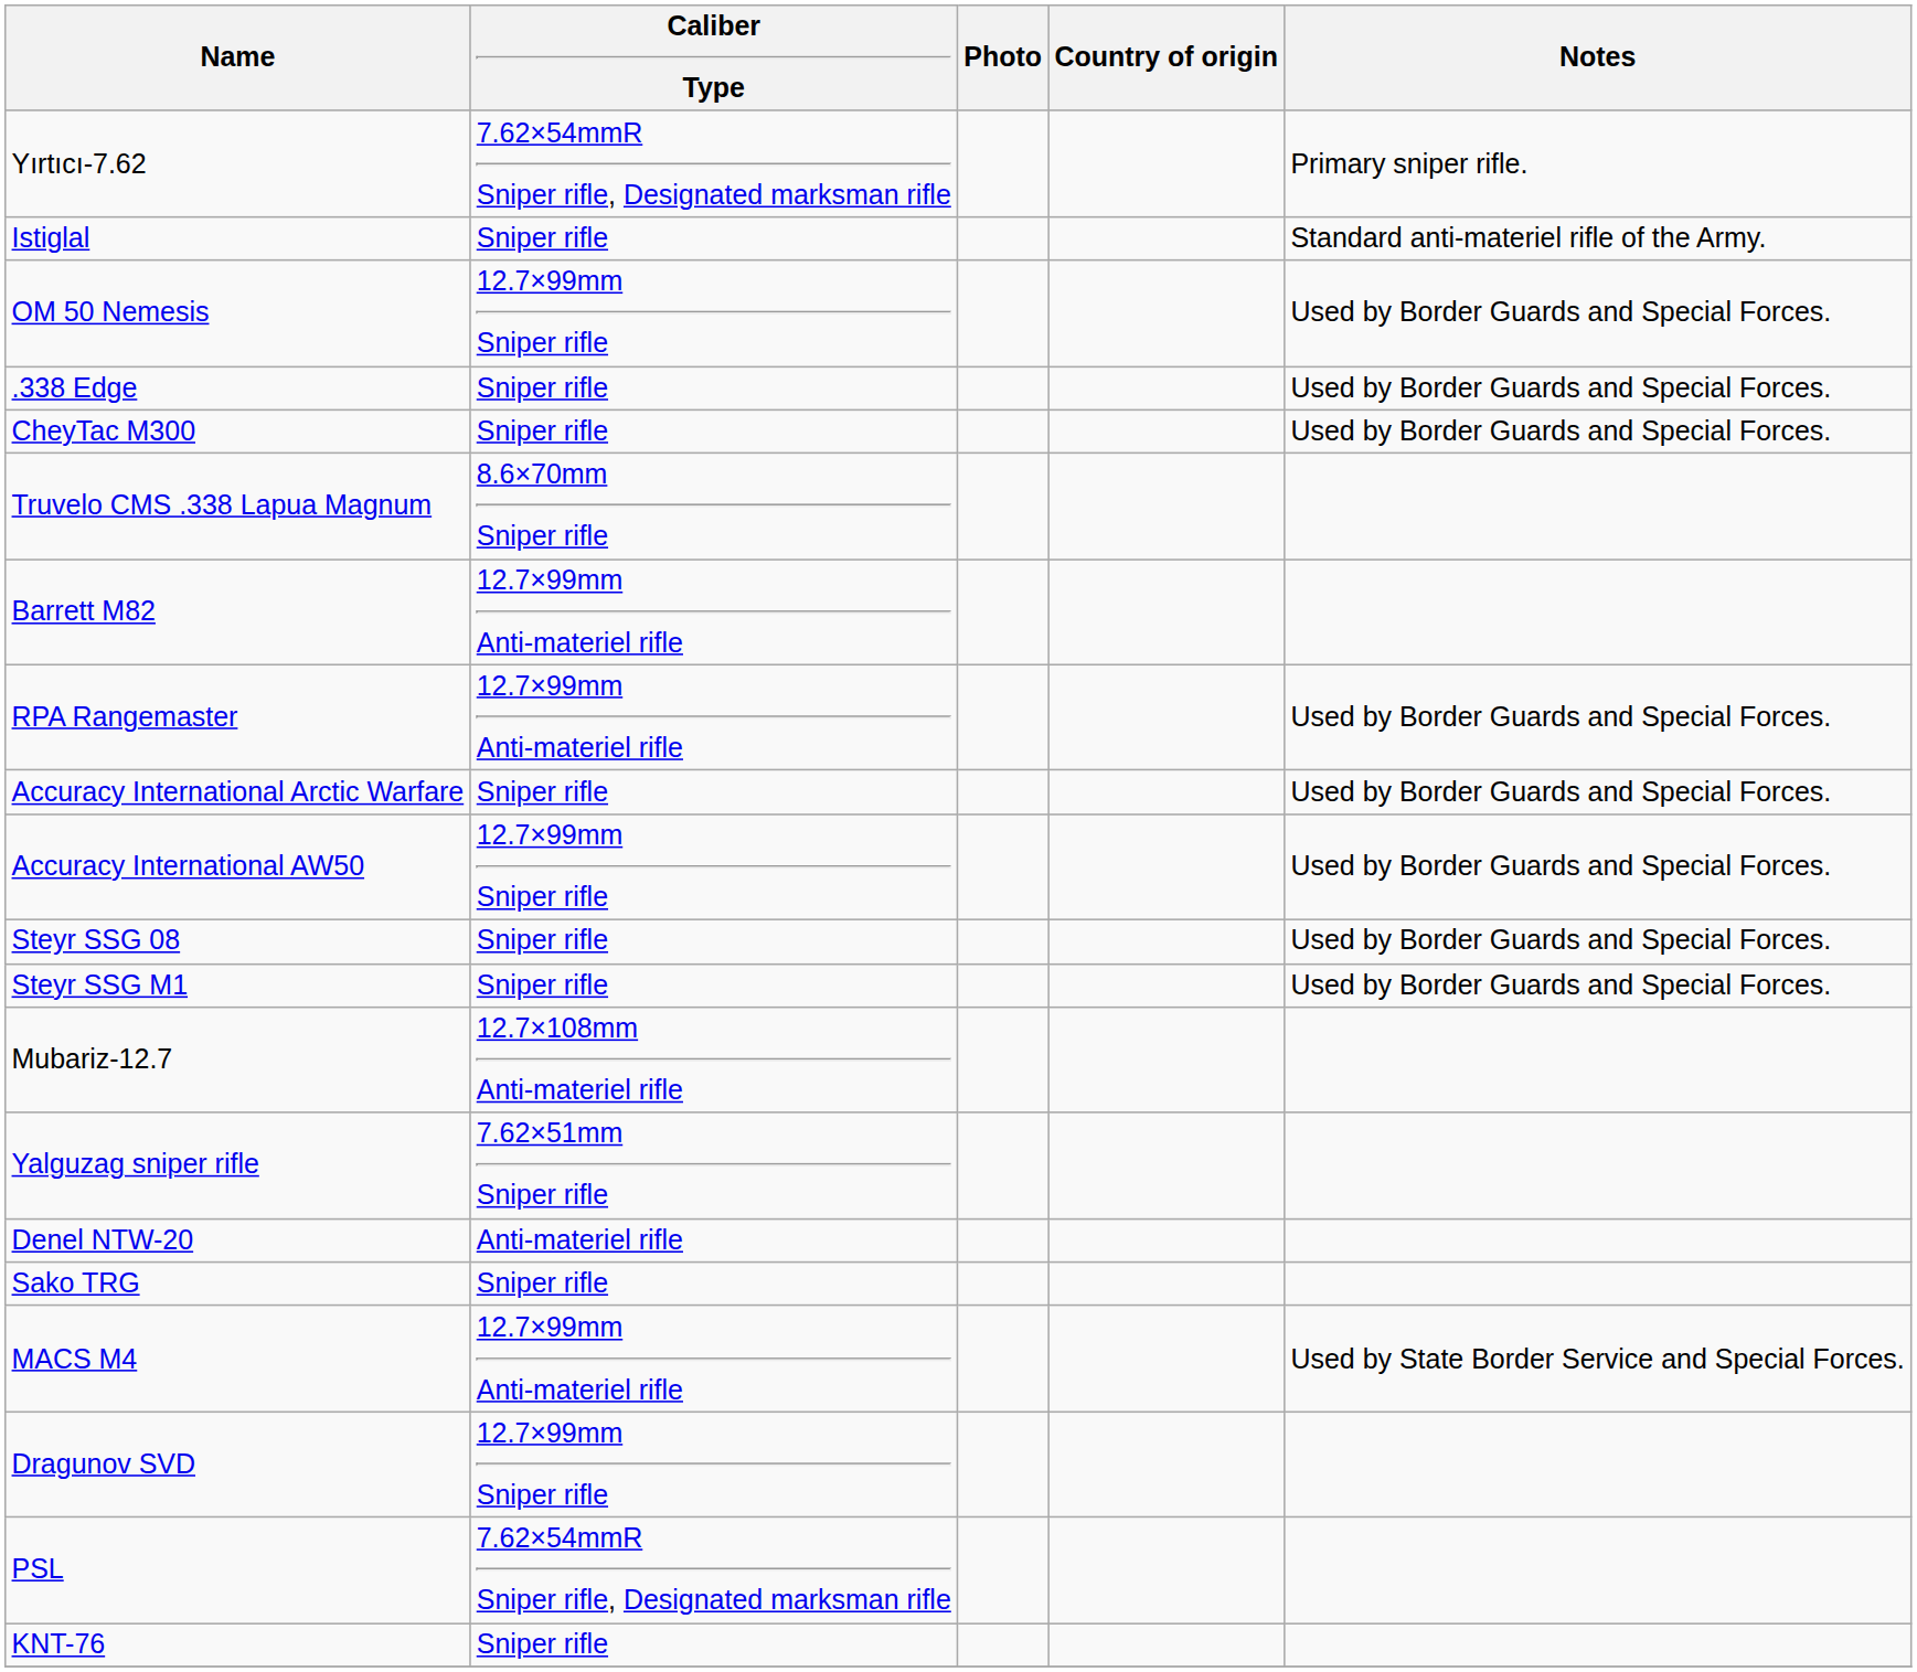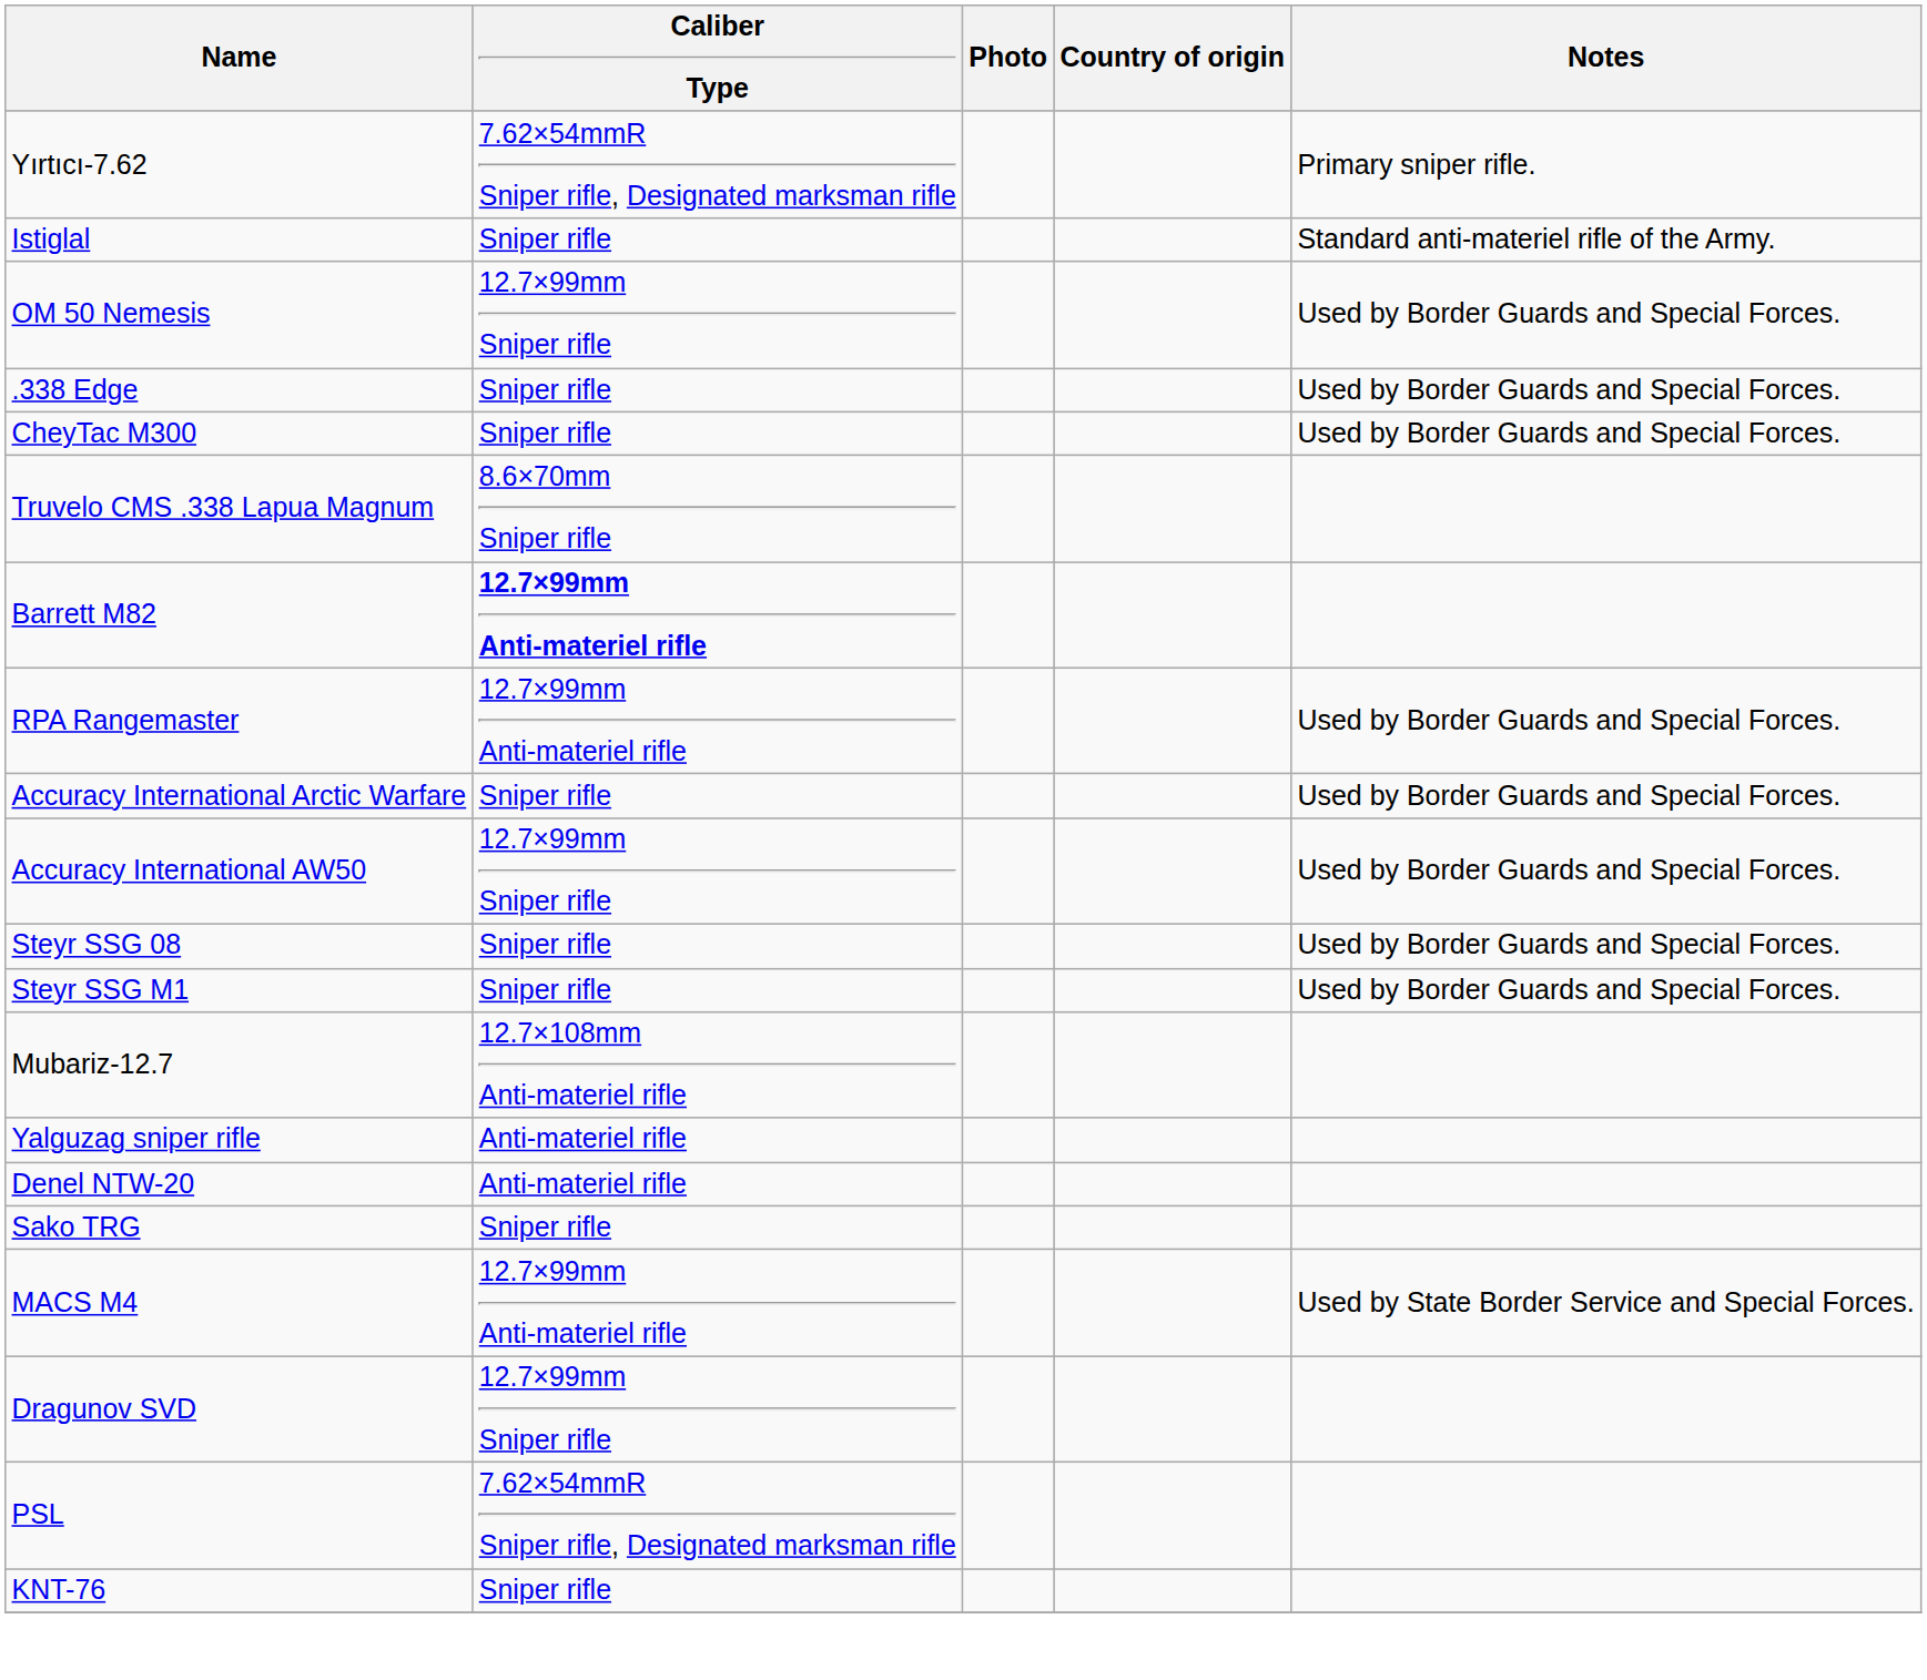Barrett M82 | Caliber Type: normal -> bold
Yalguzag sniper rifle | Caliber Type: 7.62×51mm Sniper rifle -> Anti-materiel rifle
